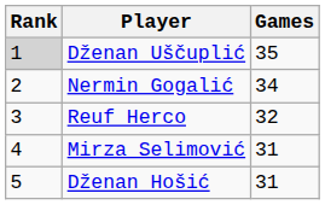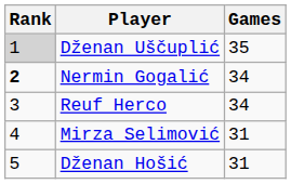Nermin Gogalić | Rank: normal -> bold
Reuf Herco | Games: 32 -> 34
